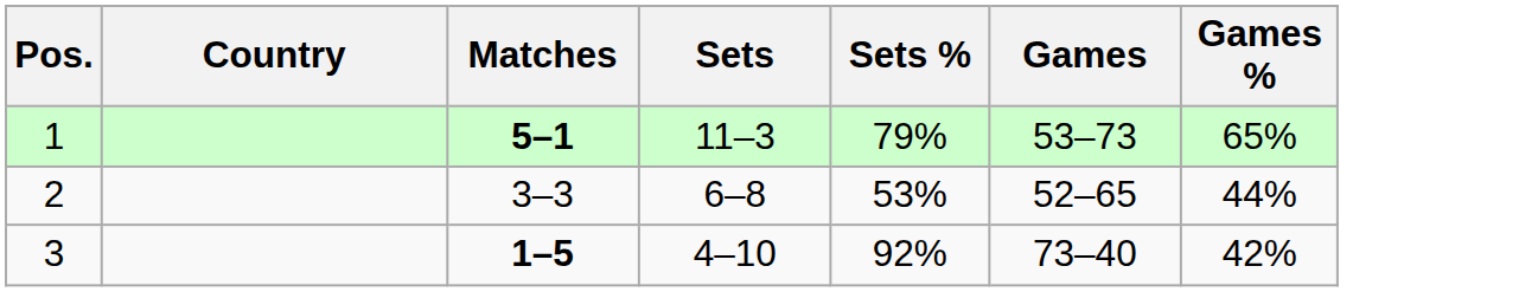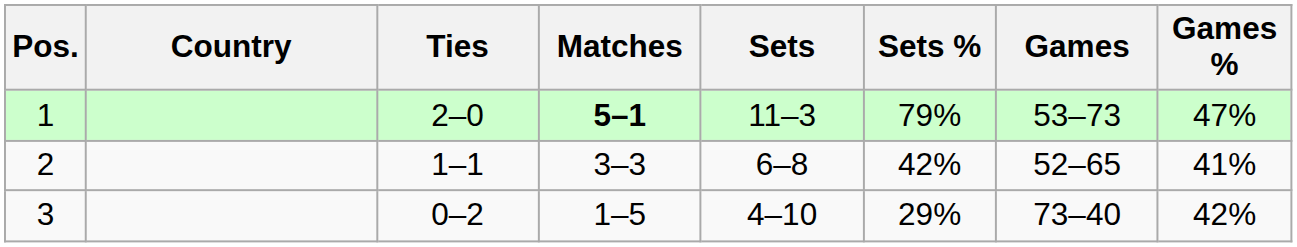+ column: Ties | 2–0 | 1–1 | 0–2
1 | Games %: 65% -> 47%
2 | Sets %: 53% -> 42%
2 | Games %: 44% -> 41%
3 | Matches: bold -> normal
3 | Sets %: 92% -> 29%
